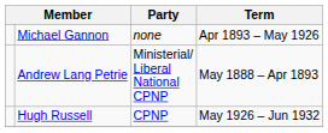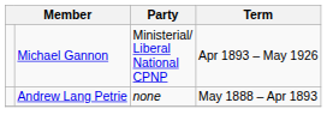Michael Gannon | Party: none -> Ministerial/ Liberal National CPNP
Andrew Lang Petrie | Party: Ministerial/ Liberal National CPNP -> none
- row: Hugh Russell | CPNP | May 1926 – Jun 1932
